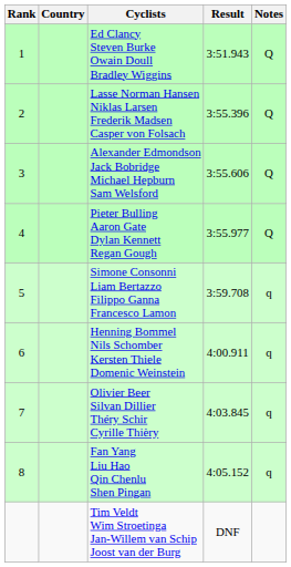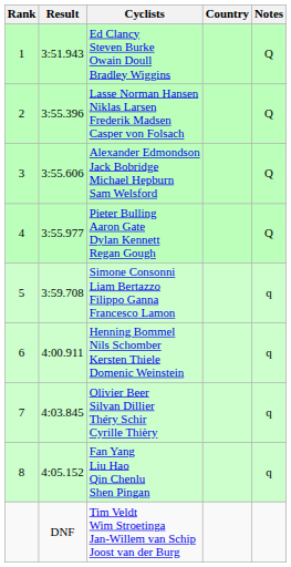columns swapped: Country <-> Result
